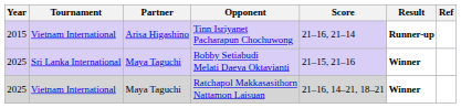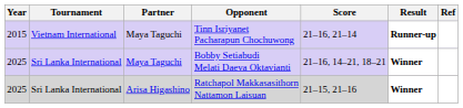Tinn Isriyanet Pacharapun Chochuwong | Partner: Arisa Higashino -> Maya Taguchi
Bobby Setiabudi Melati Daeva Oktavianti | Score: 21–15, 21–16 -> 21–16, 14–21, 18–21
Ratchapol Makkasasithorn Nattamon Laisuan | Tournament: Vietnam International -> Sri Lanka International
Ratchapol Makkasasithorn Nattamon Laisuan | Partner: Maya Taguchi -> Arisa Higashino
Ratchapol Makkasasithorn Nattamon Laisuan | Score: 21–16, 14–21, 18–21 -> 21–15, 21–16
